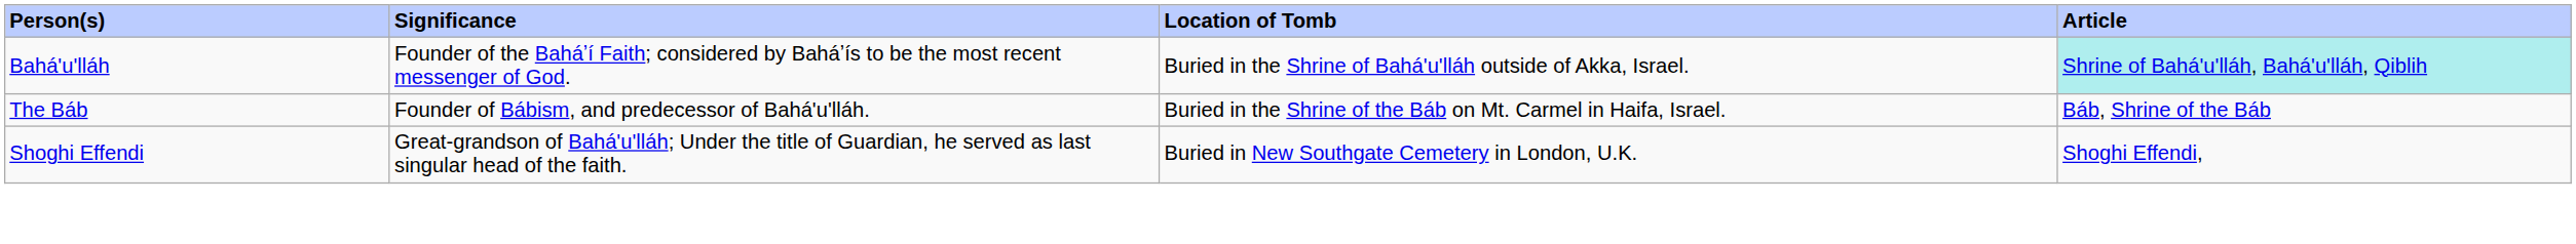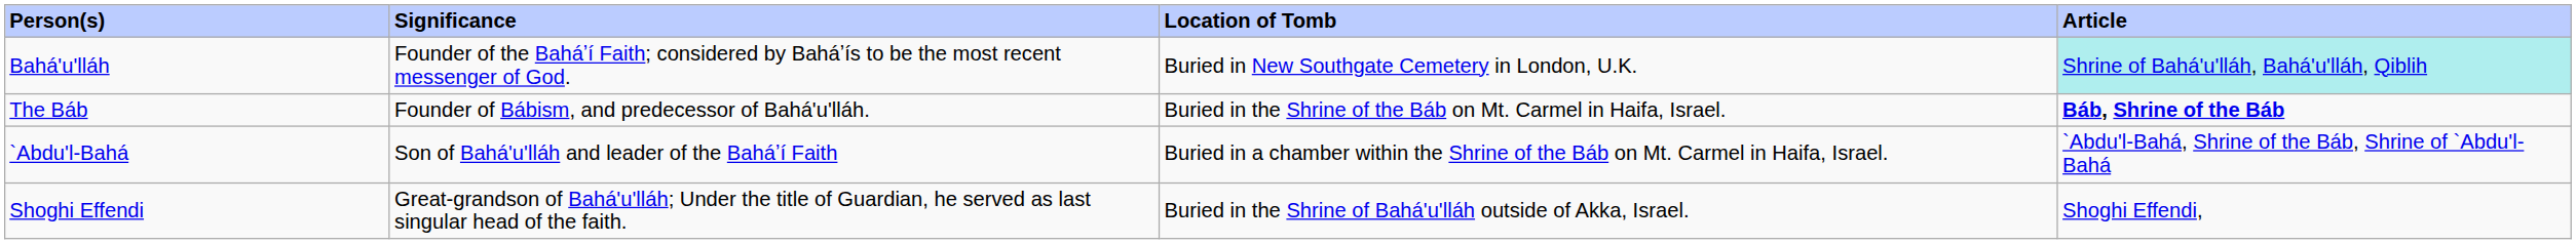Bahá'u'lláh | Location of Tomb: Buried in the Shrine of Bahá'u'lláh outside of Akka, Israel. -> Buried in New Southgate Cemetery in London, U.K.
The Báb | Article: normal -> bold
+ row: `Abdu'l-Bahá | Son of Bahá'u'lláh and leader of the Baháʼí Faith | Buried in a chamber within the Shrine of the Báb on Mt. Carmel in Haifa, Israel. | `Abdu'l-Bahá, Shrine of the Báb, Shrine of `Abdu'l-Bahá
Shoghi Effendi | Location of Tomb: Buried in New Southgate Cemetery in London, U.K. -> Buried in the Shrine of Bahá'u'lláh outside of Akka, Israel.
